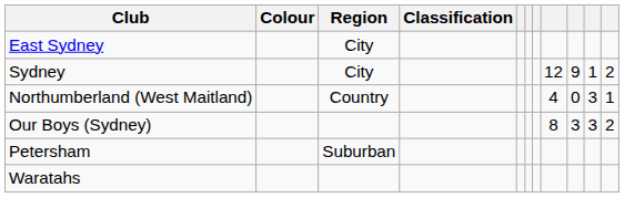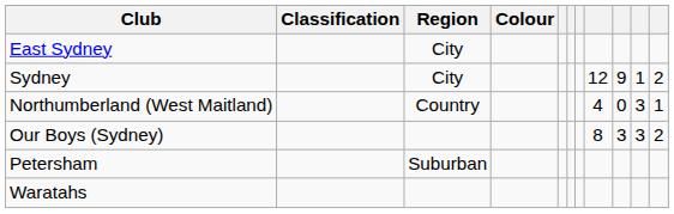columns swapped: Colour <-> Classification
